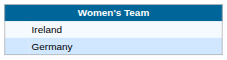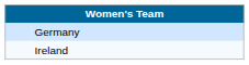rows swapped: Germany <-> Ireland
